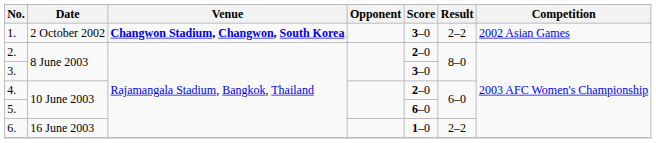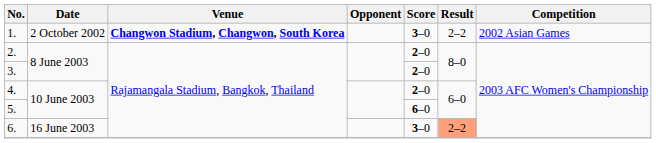3. | Score: 3–0 -> 2–0
6. | Score: 1–0 -> 3–0
6. | Result: no background -> lightsalmon background
